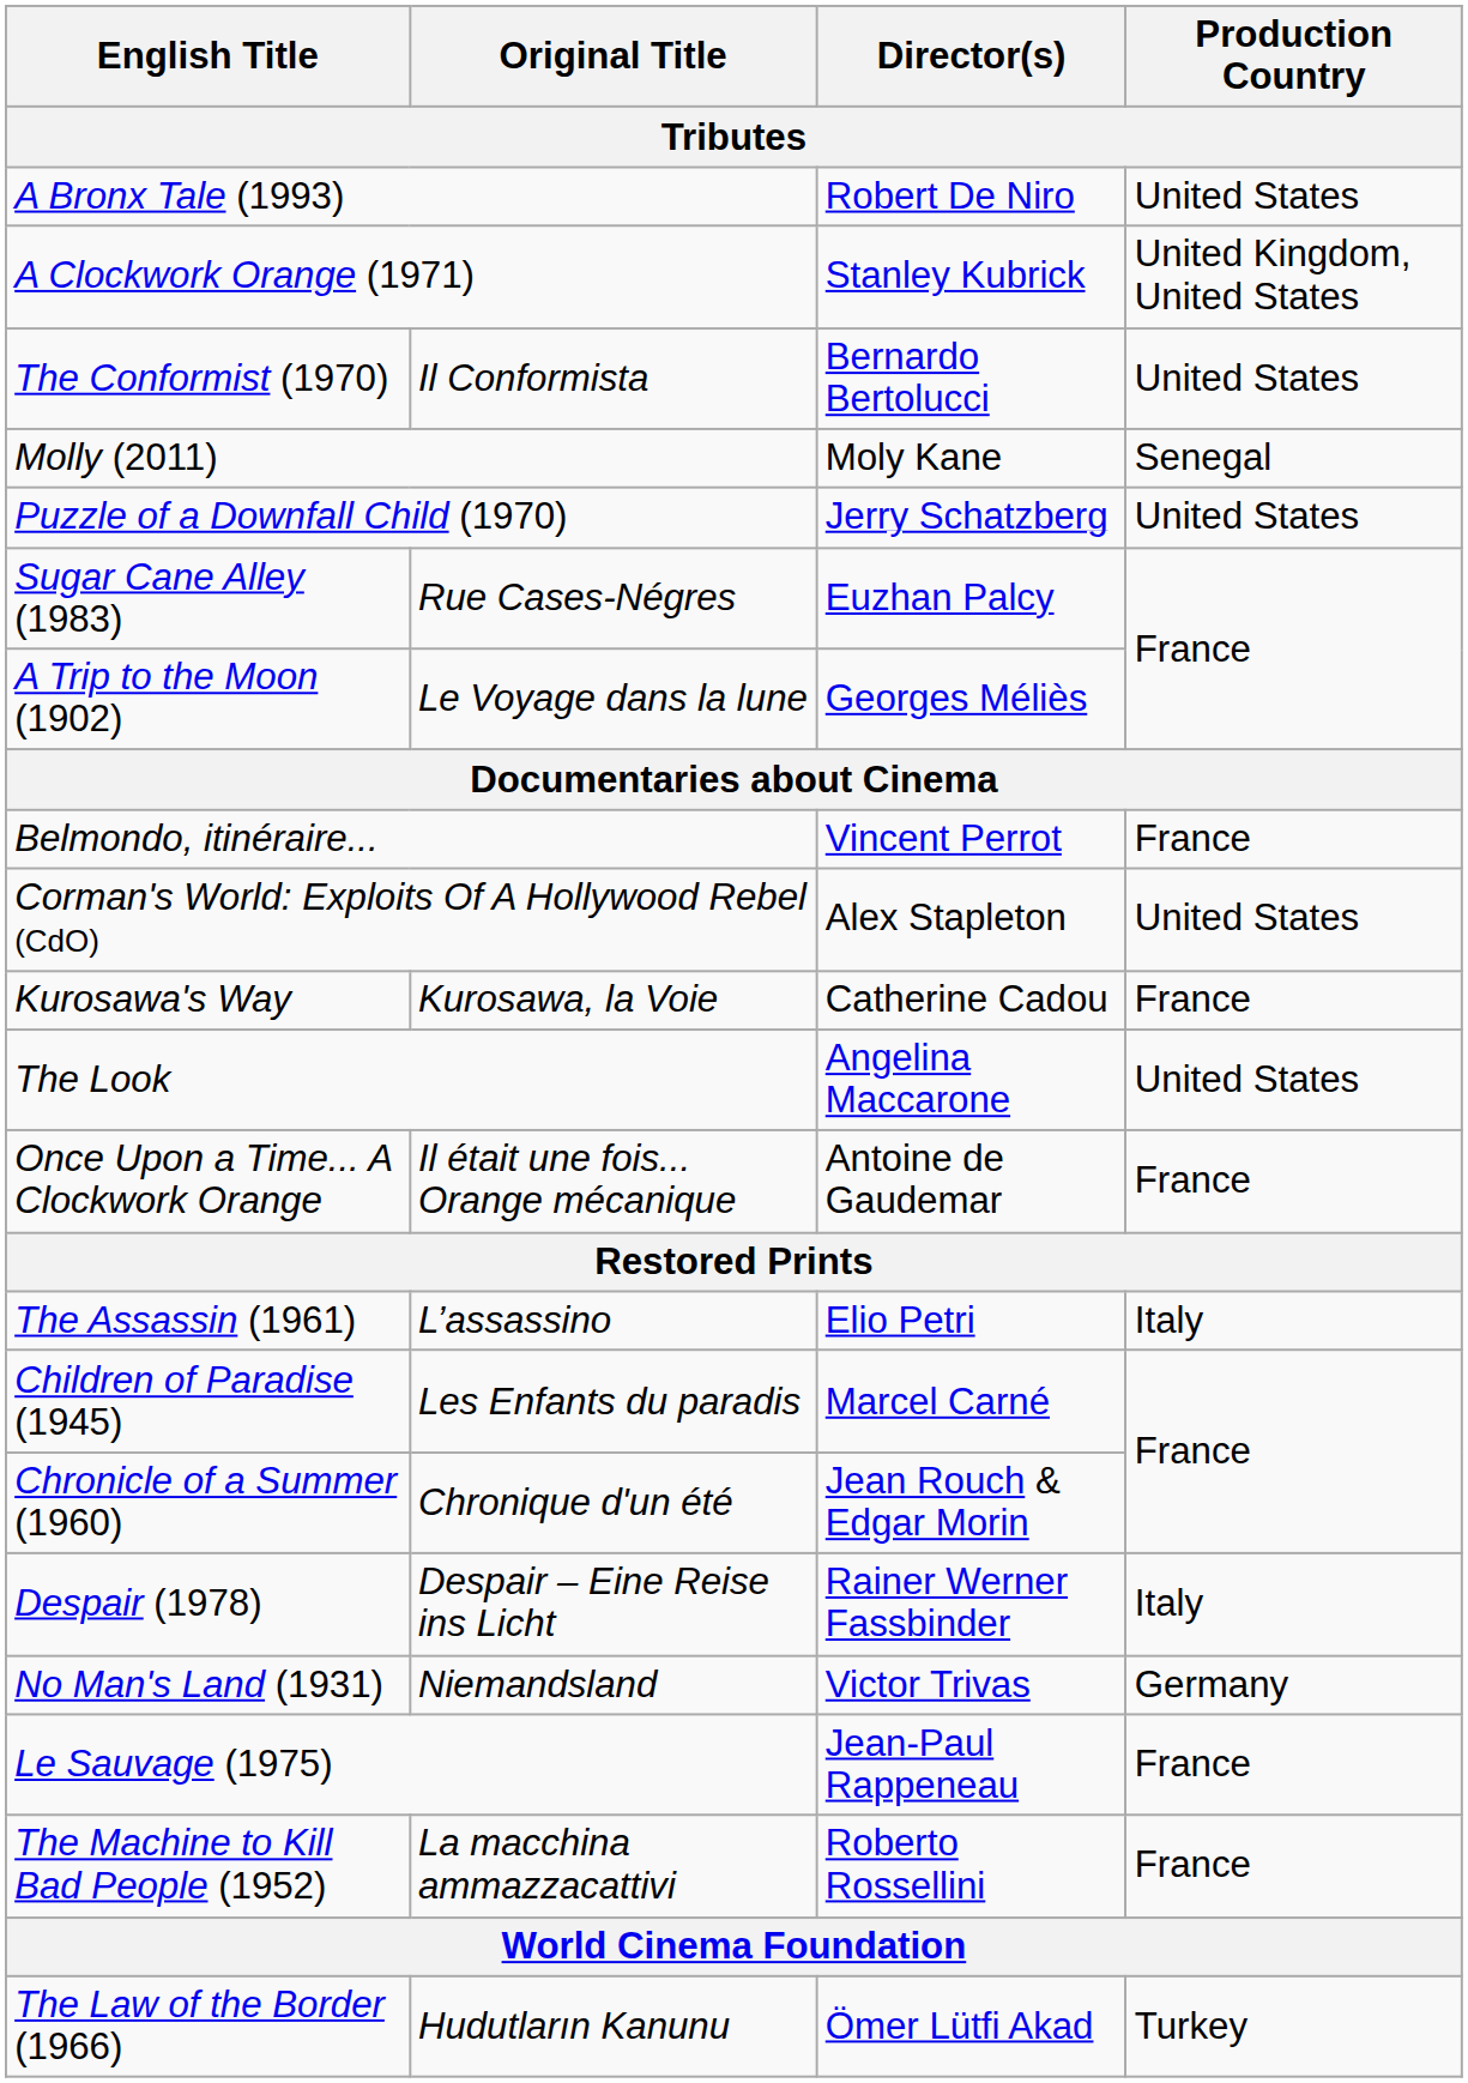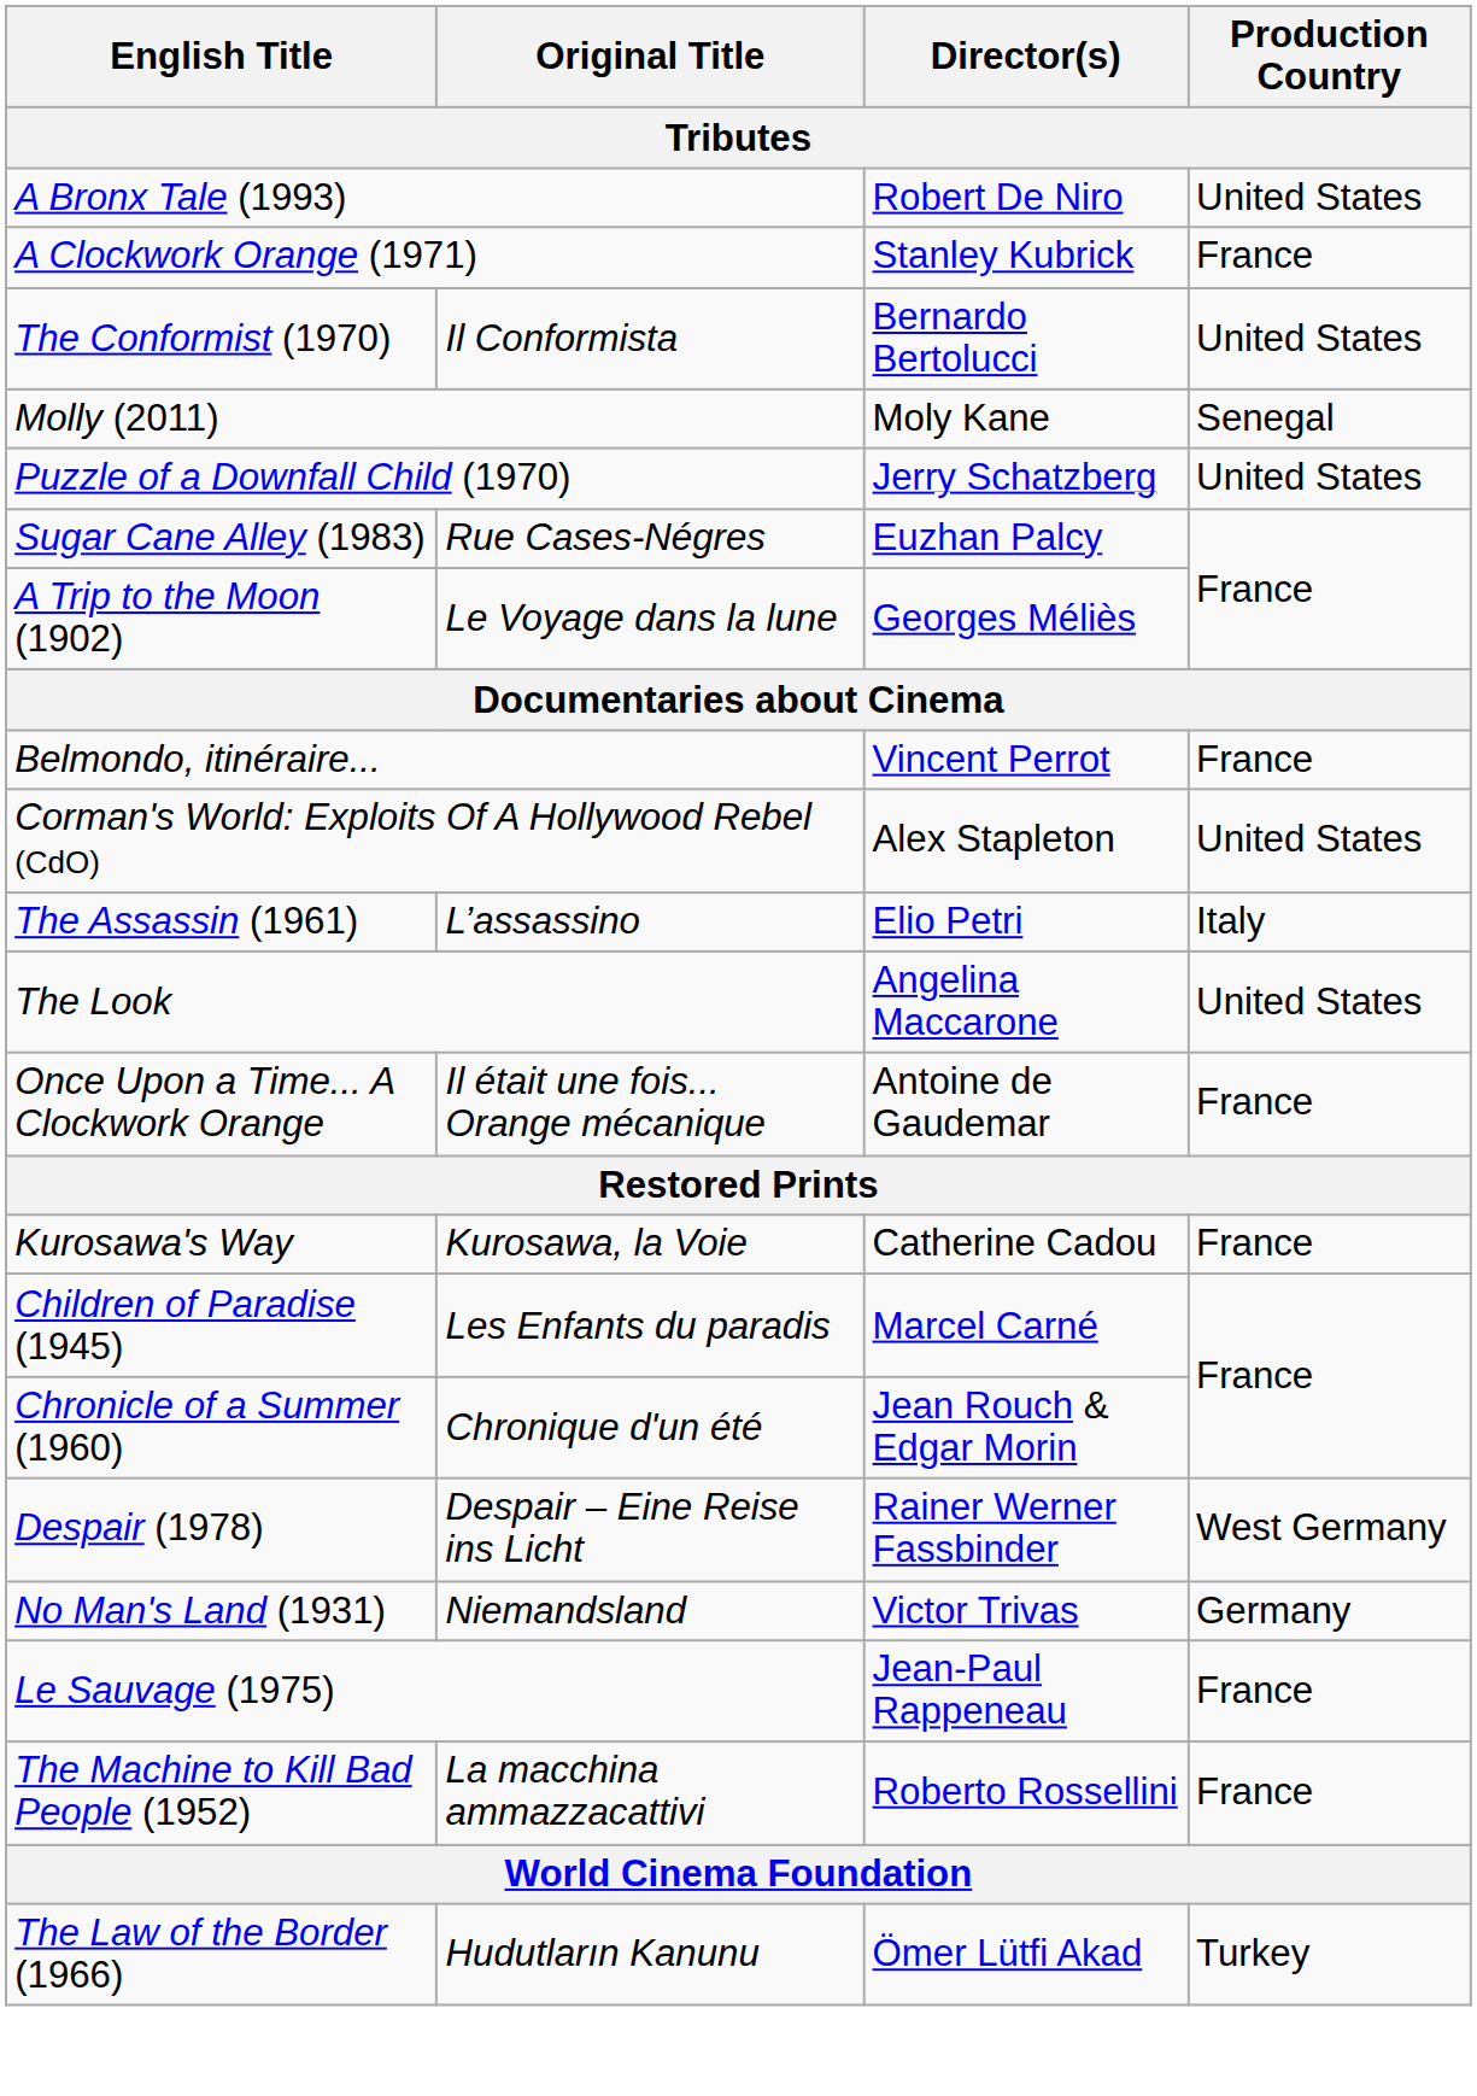A Clockwork Orange (1971) | Production Country: United Kingdom, United States -> France
rows swapped: Kurosawa's Way <-> The Assassin (1961)
Despair (1978) | Production Country: Italy -> West Germany
